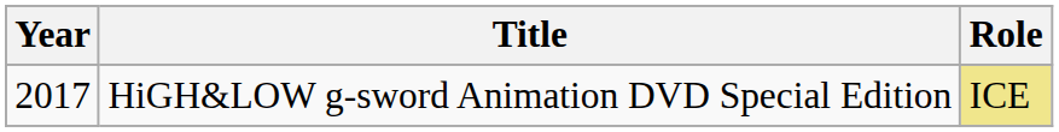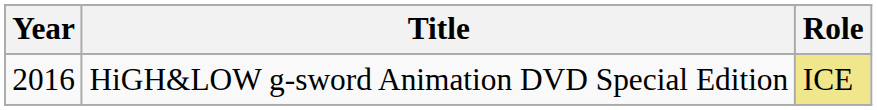HiGH&LOW g-sword Animation DVD Special Edition | Year: 2017 -> 2016
